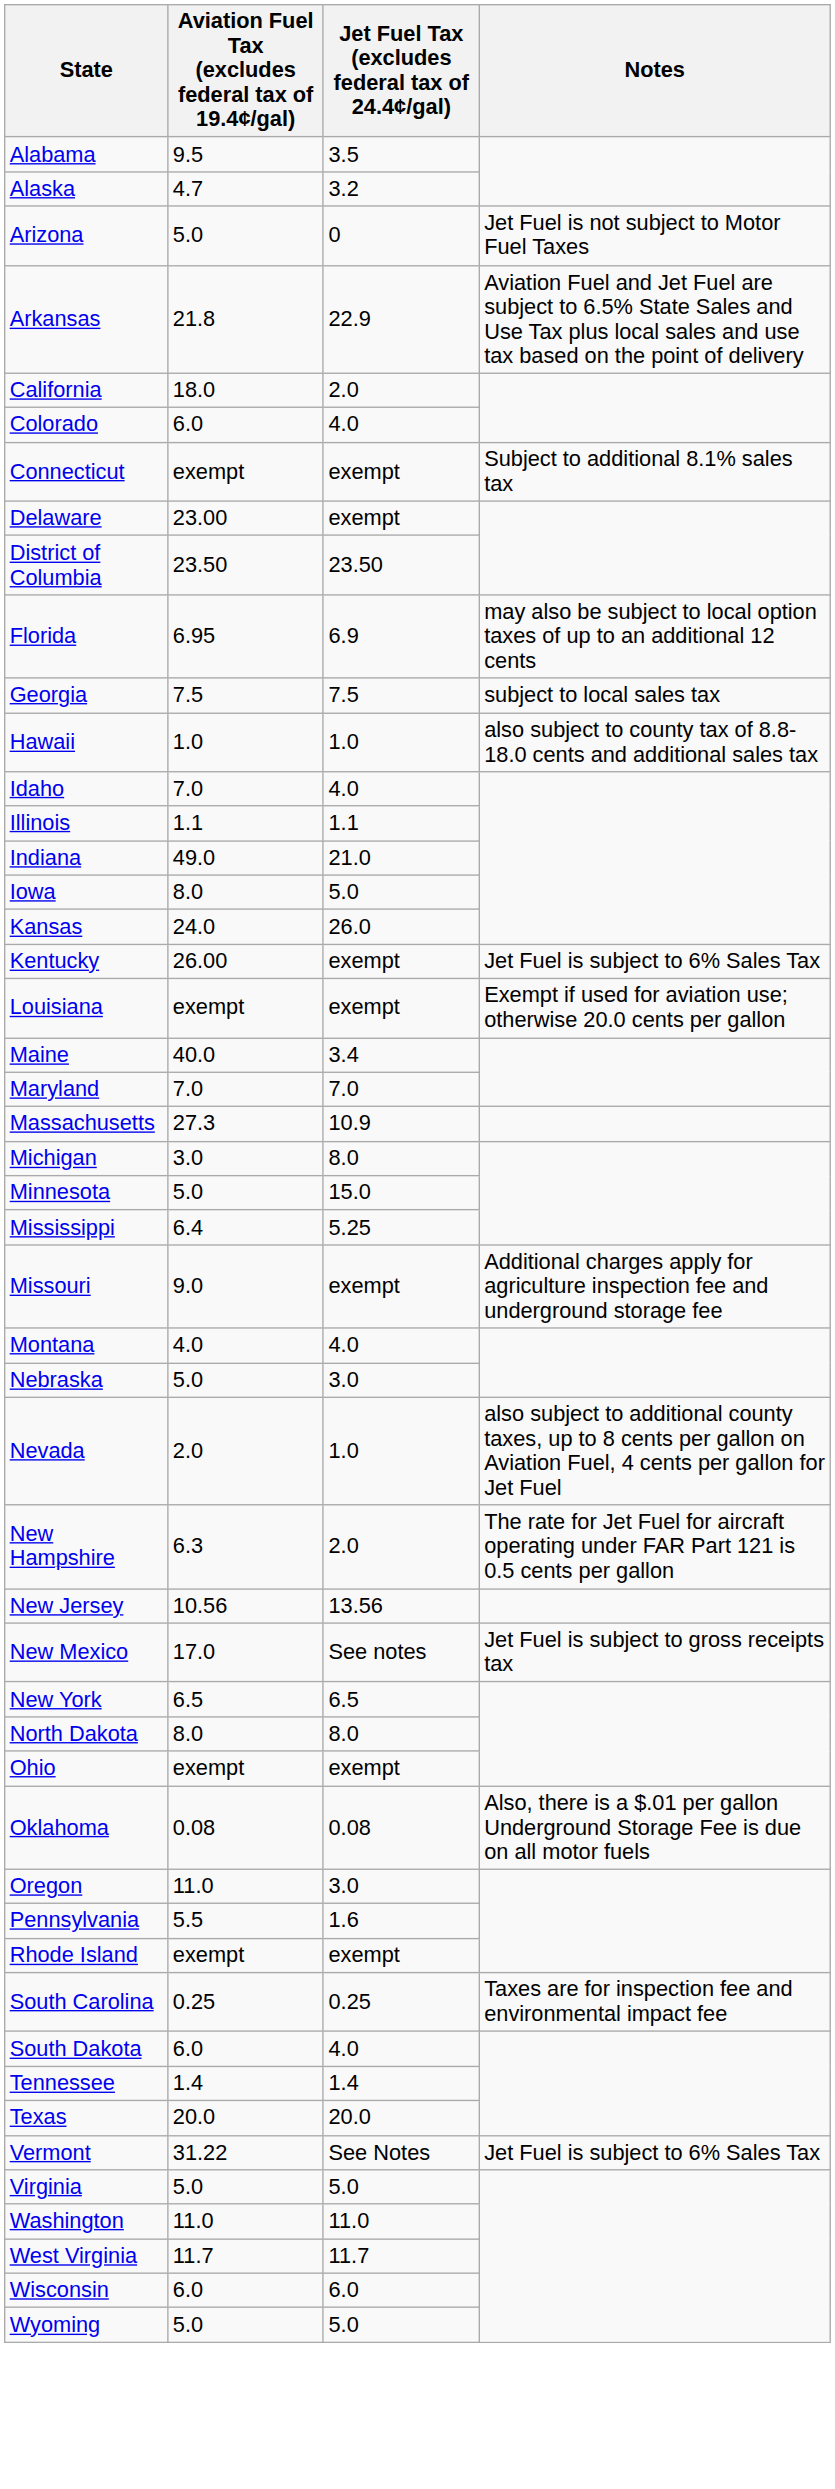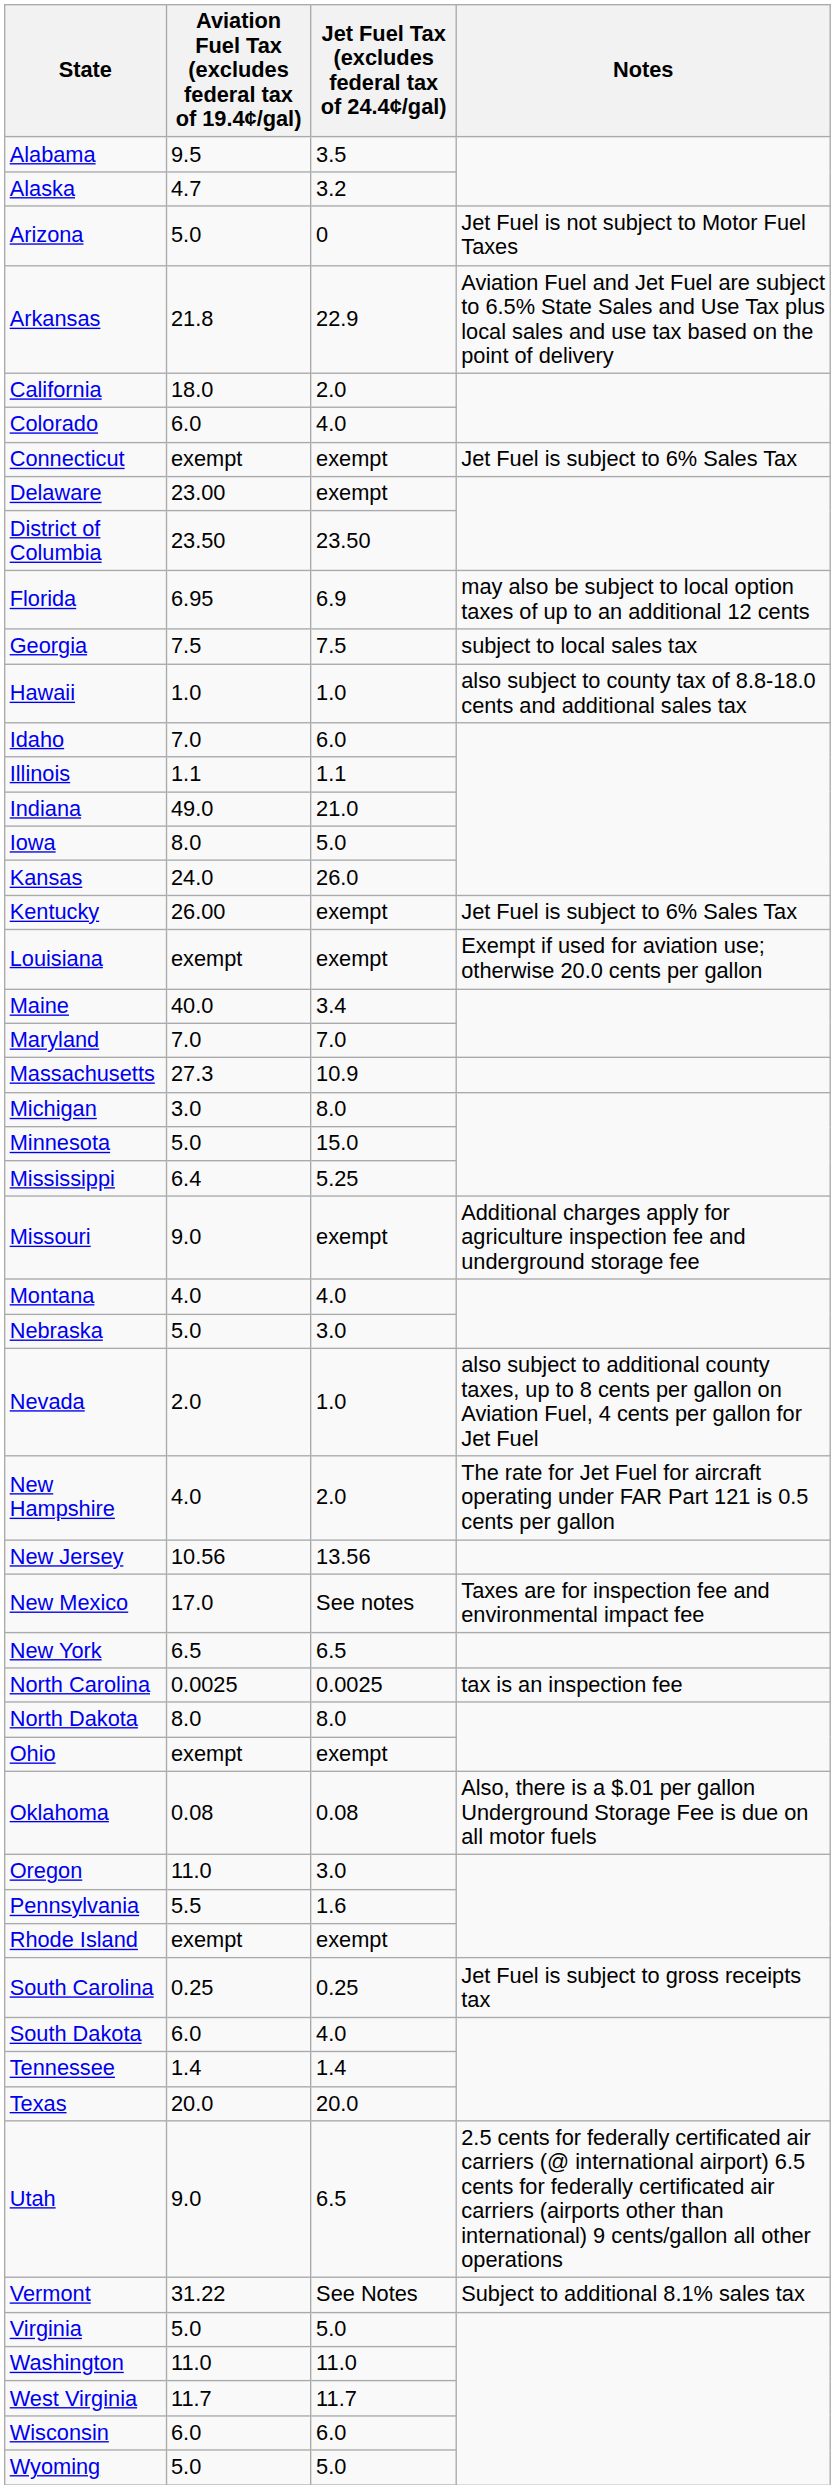Connecticut | Notes: Subject to additional 8.1% sales tax -> Jet Fuel is subject to 6% Sales Tax
Idaho | Jet Fuel Tax (excludes federal tax of 24.4¢/gal): 4.0 -> 6.0
New Hampshire | Aviation Fuel Tax (excludes federal tax of 19.4¢/gal): 6.3 -> 4.0
New Mexico | Notes: Jet Fuel is subject to gross receipts tax -> Taxes are for inspection fee and environmental impact fee
+ row: North Carolina | 0.0025 | 0.0025 | tax is an inspection fee
South Carolina | Notes: Taxes are for inspection fee and environmental impact fee -> Jet Fuel is subject to gross receipts tax
+ row: Utah | 9.0 | 6.5 | 2.5 cents for federally certificated air carriers (@ international airport) 6.5 cents for federally certificated air carriers (airports other than international) 9 cents/gallon all other operations
Vermont | Notes: Jet Fuel is subject to 6% Sales Tax -> Subject to additional 8.1% sales tax
